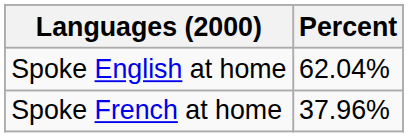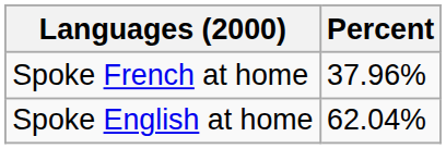rows swapped: Spoke English at home <-> Spoke French at home
